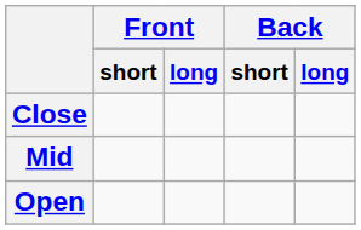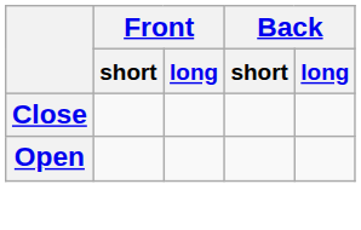- row: Mid
